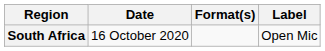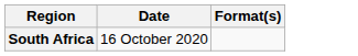- column: Label | Open Mic
